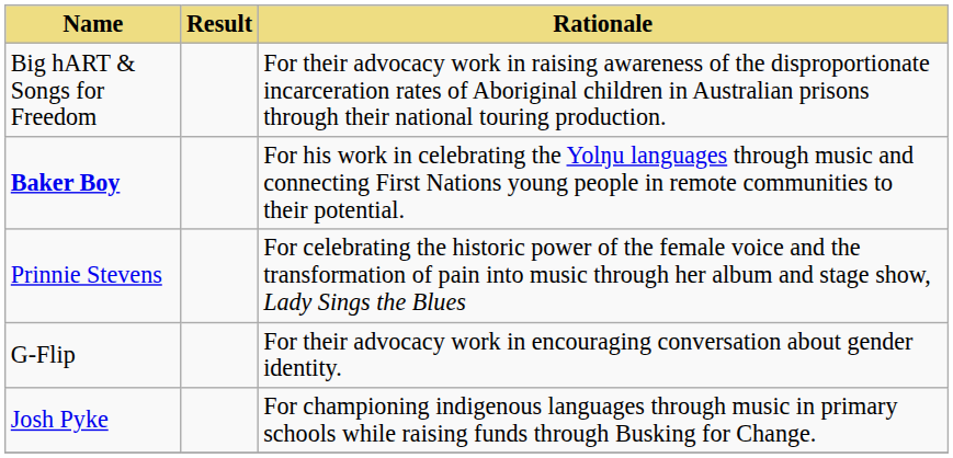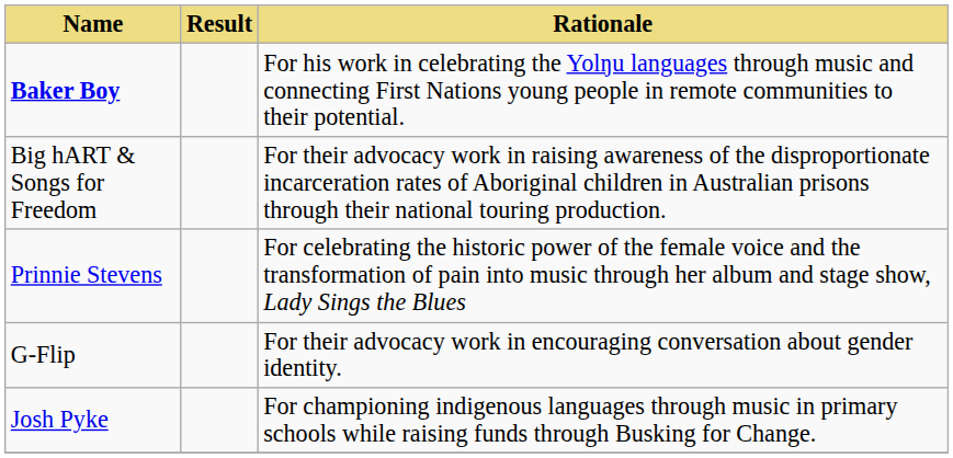rows swapped: Baker Boy <-> Big hART & Songs for Freedom
